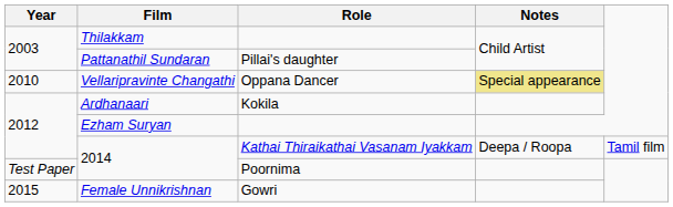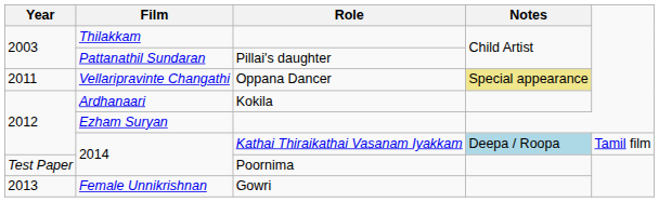Vellaripravinte Changathi | Year: 2010 -> 2011
2014 / Kathai Thiraikathai Vasanam Iyakkam | Notes: no background -> lightblue background
Female Unnikrishnan | Year: 2015 -> 2013
